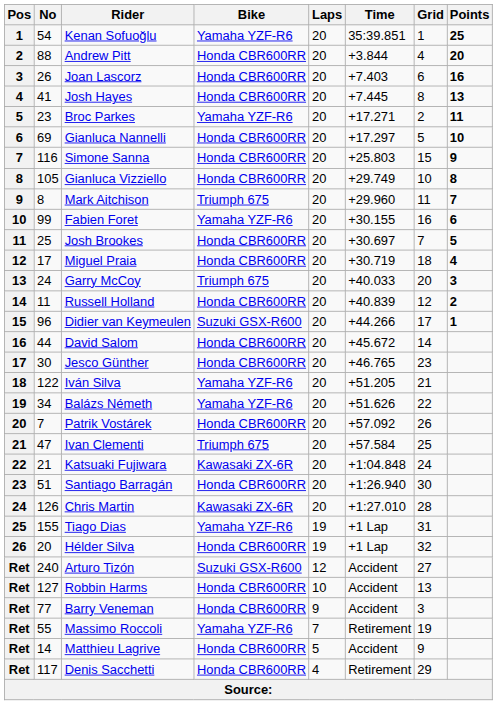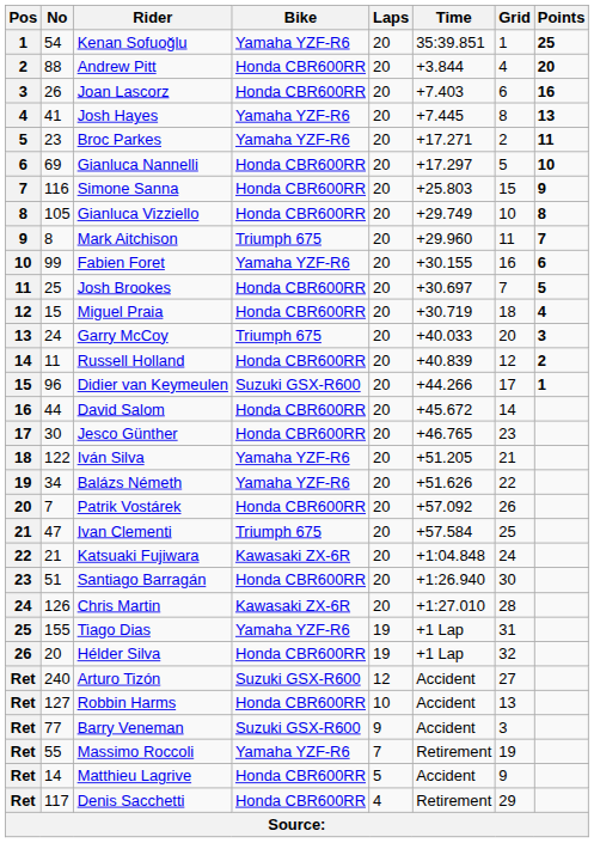Josh Hayes | Bike: Honda CBR600RR -> Yamaha YZF-R6
Miguel Praia | No: 17 -> 15
Barry Veneman | Bike: Honda CBR600RR -> Suzuki GSX-R600
